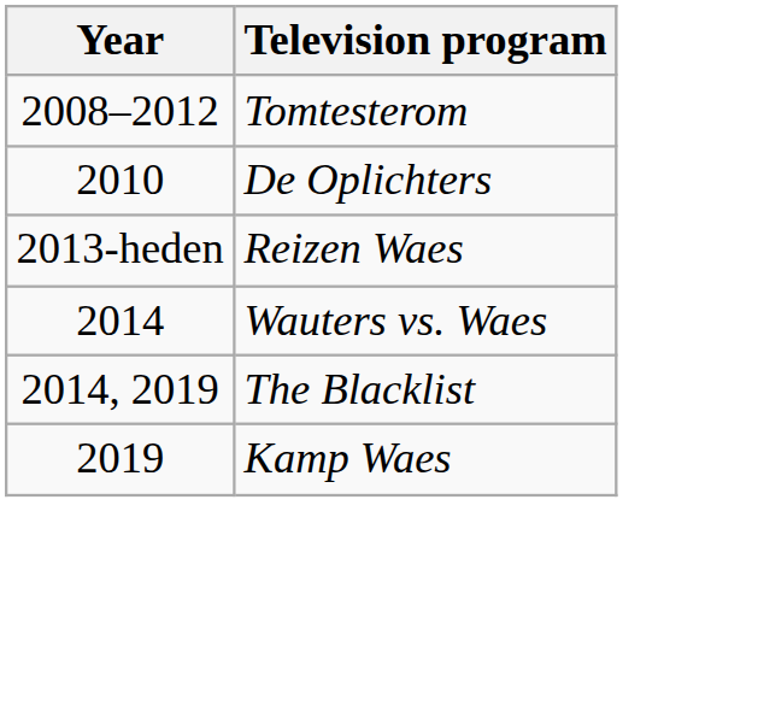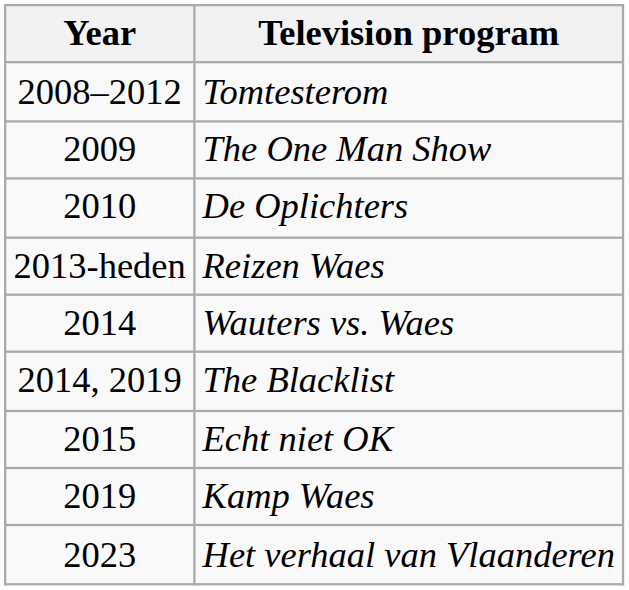+ row: 2009 | The One Man Show
+ row: 2015 | Echt niet OK
+ row: 2023 | Het verhaal van Vlaanderen
